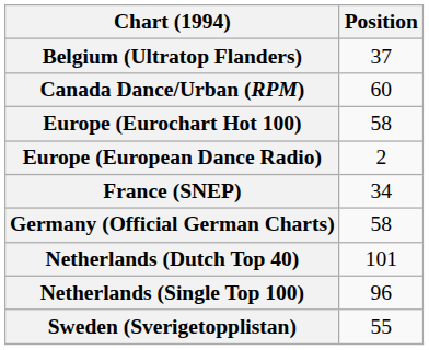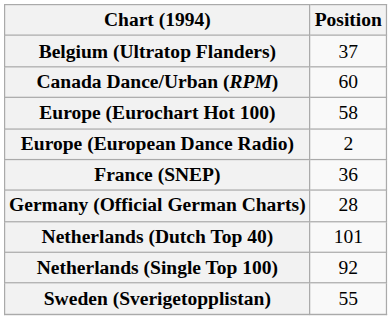France (SNEP) | Position: 34 -> 36
Germany (Official German Charts) | Position: 58 -> 28
Netherlands (Single Top 100) | Position: 96 -> 92
